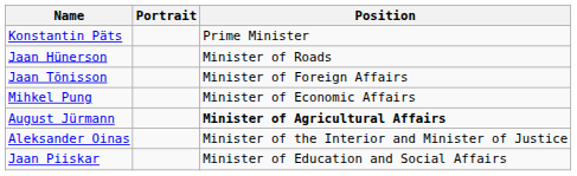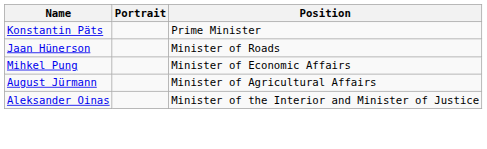- row: Jaan Tõnisson | Minister of Foreign Affairs
August Jürmann | Position: bold -> normal
- row: Jaan Piiskar | Minister of Education and Social Affairs
